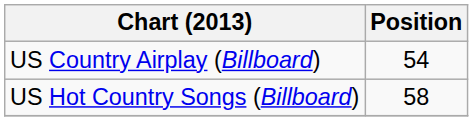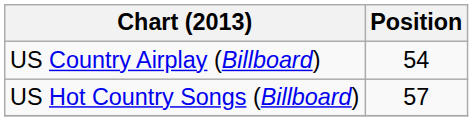US Hot Country Songs (Billboard) | Position: 58 -> 57
